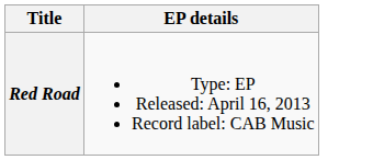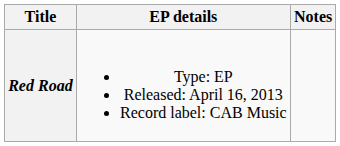+ column: Notes
